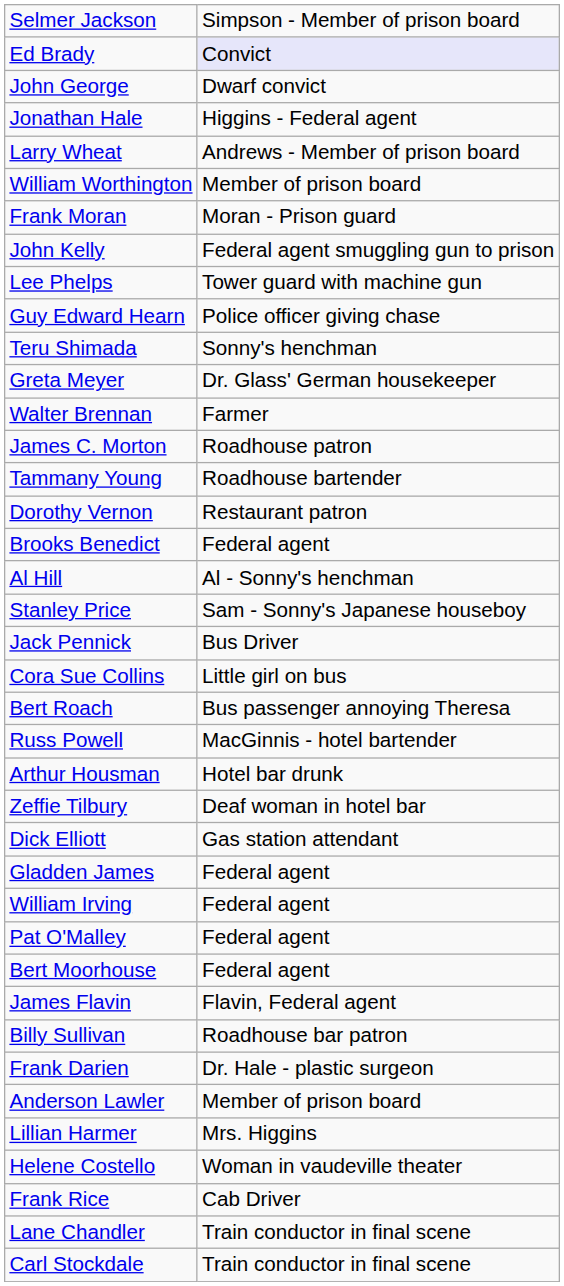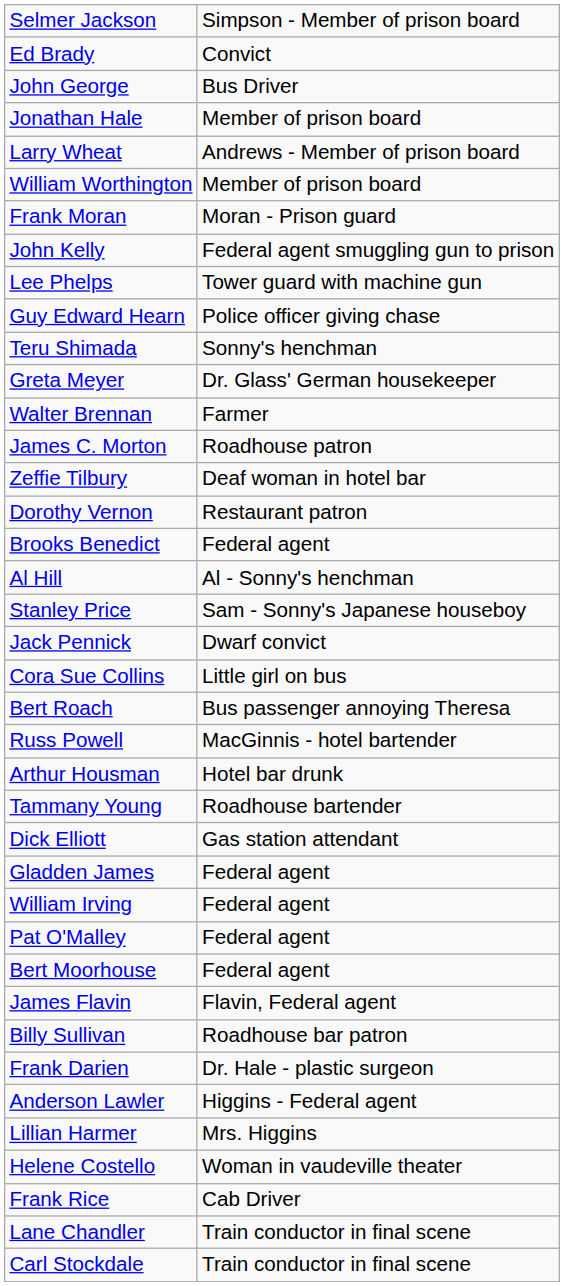Ed Brady | column 2: lavender background -> no background
John George | column 2: Dwarf convict -> Bus Driver
Jonathan Hale | column 2: Higgins - Federal agent -> Member of prison board
rows swapped: Tammany Young <-> Zeffie Tilbury
Jack Pennick | column 2: Bus Driver -> Dwarf convict
Anderson Lawler | column 2: Member of prison board -> Higgins - Federal agent
